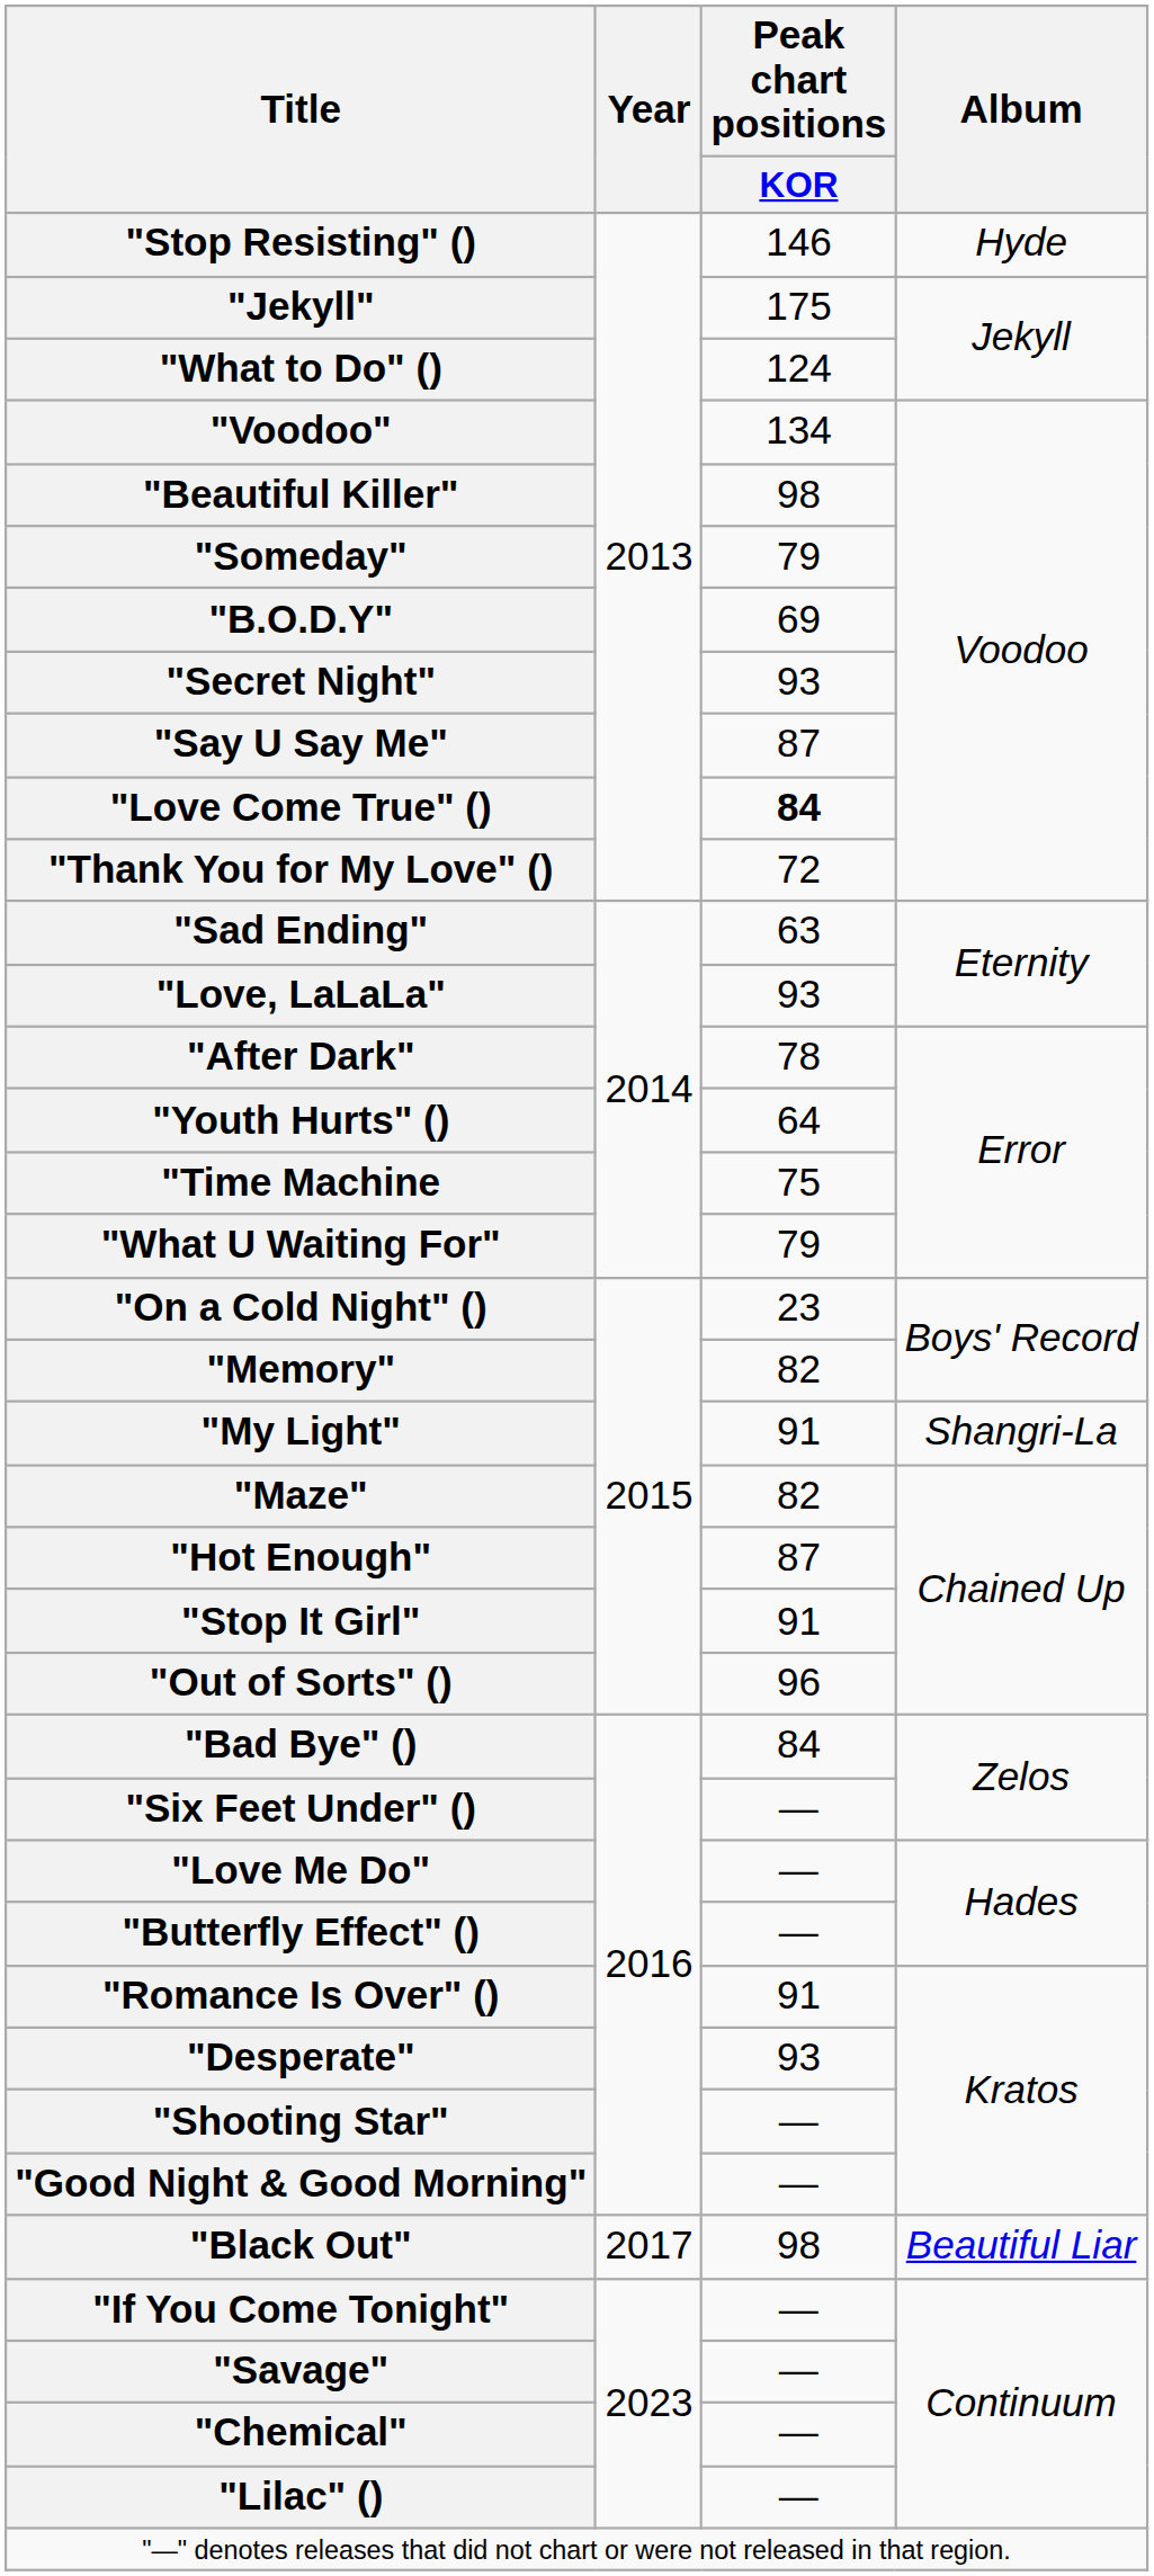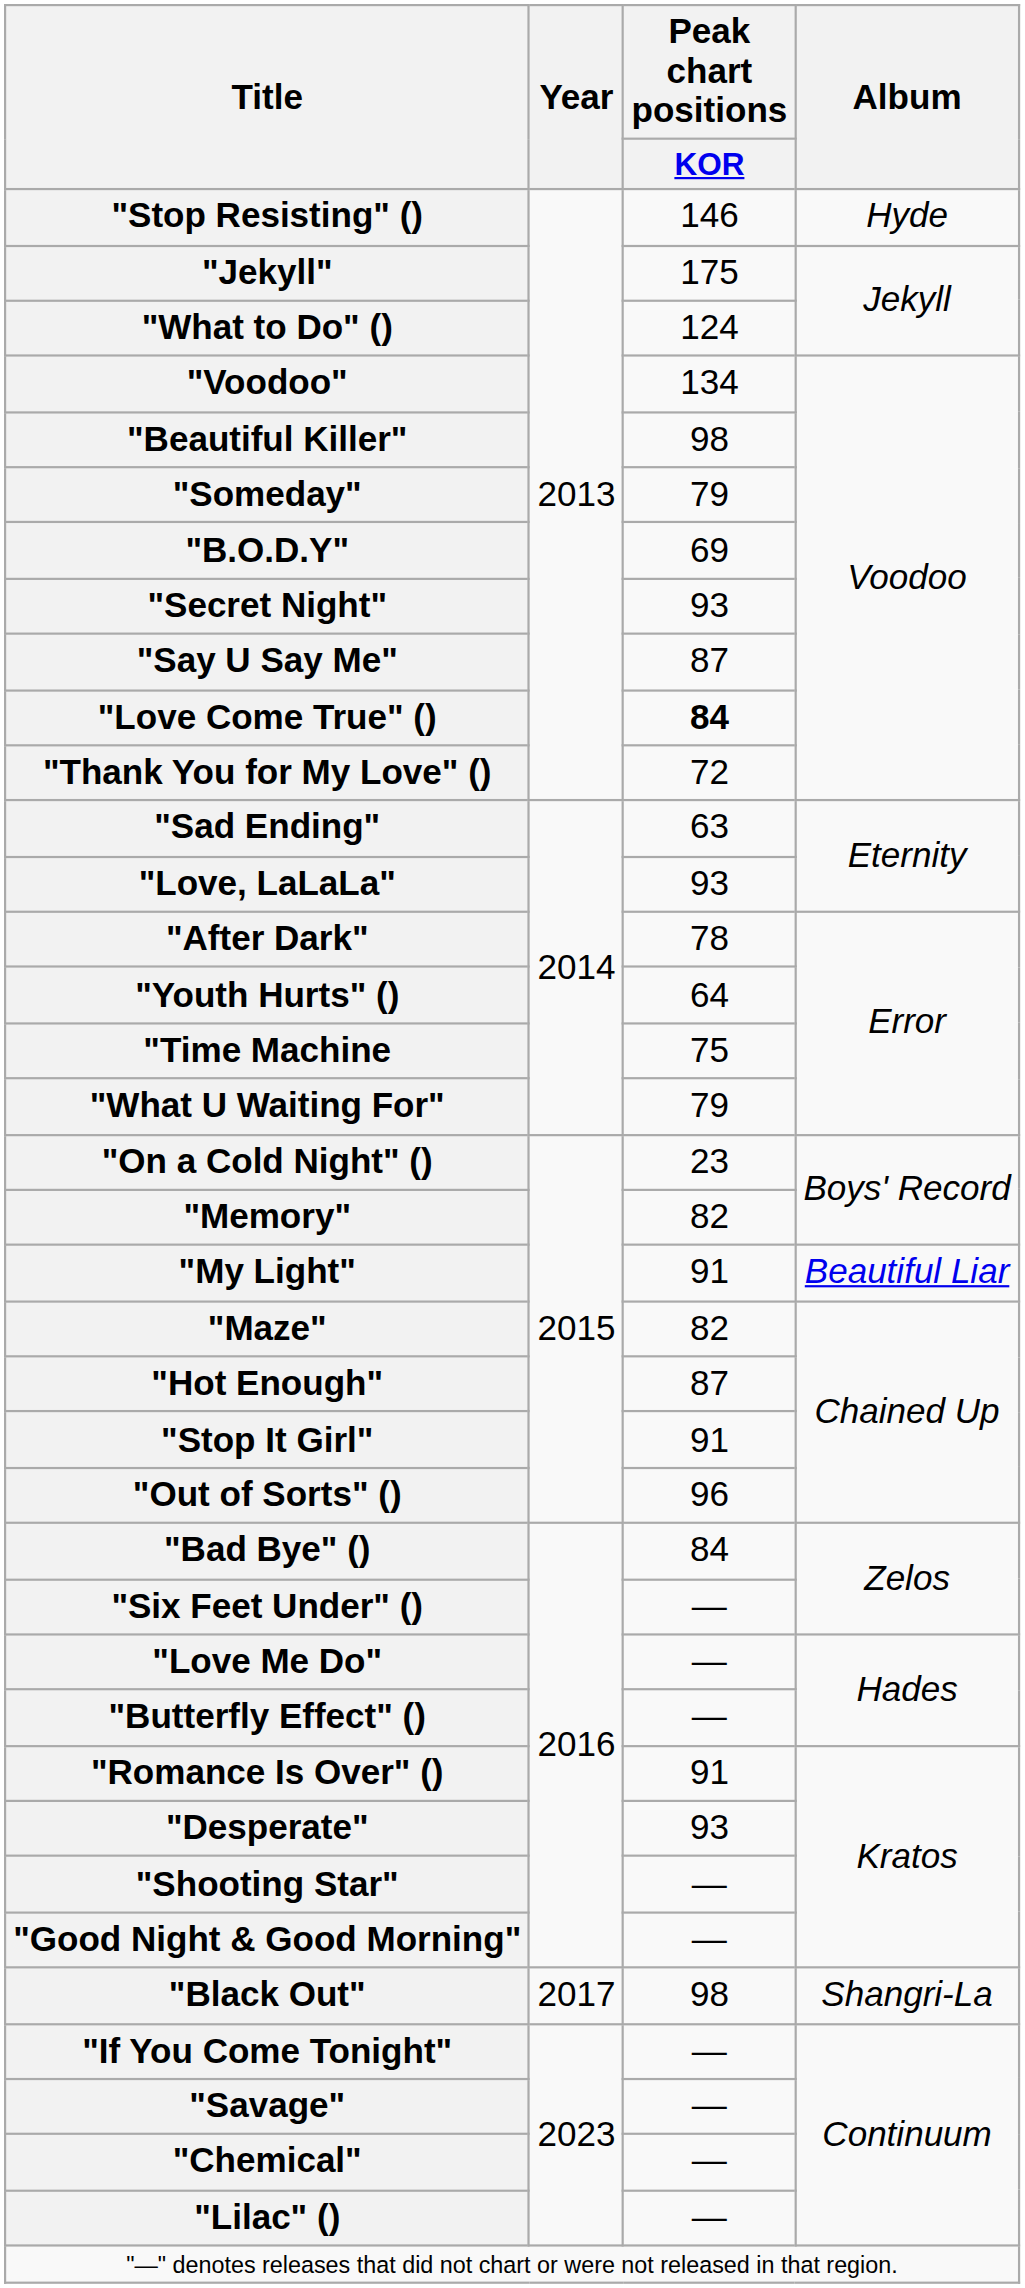"My Light" | Album: Shangri-La -> Beautiful Liar
"Black Out" | Album: Beautiful Liar -> Shangri-La
